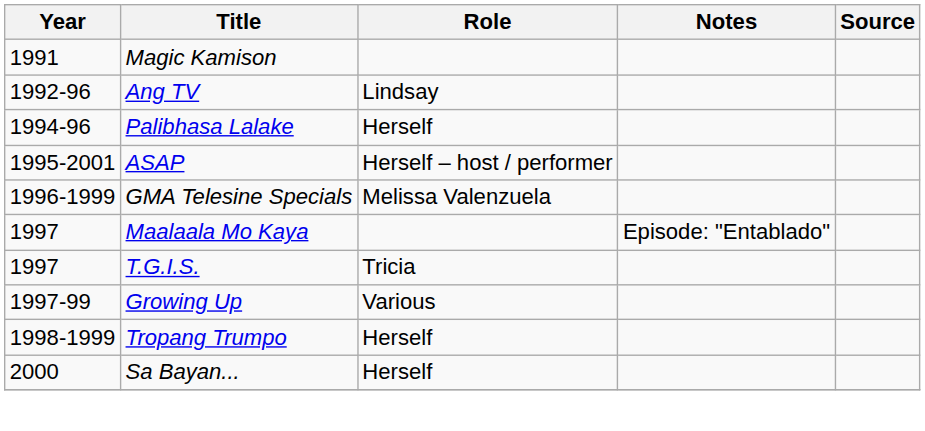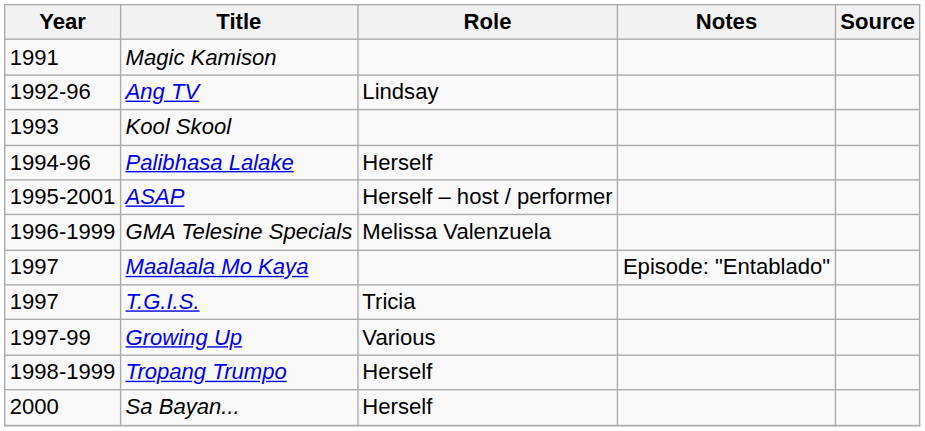+ row: 1993 | Kool Skool
